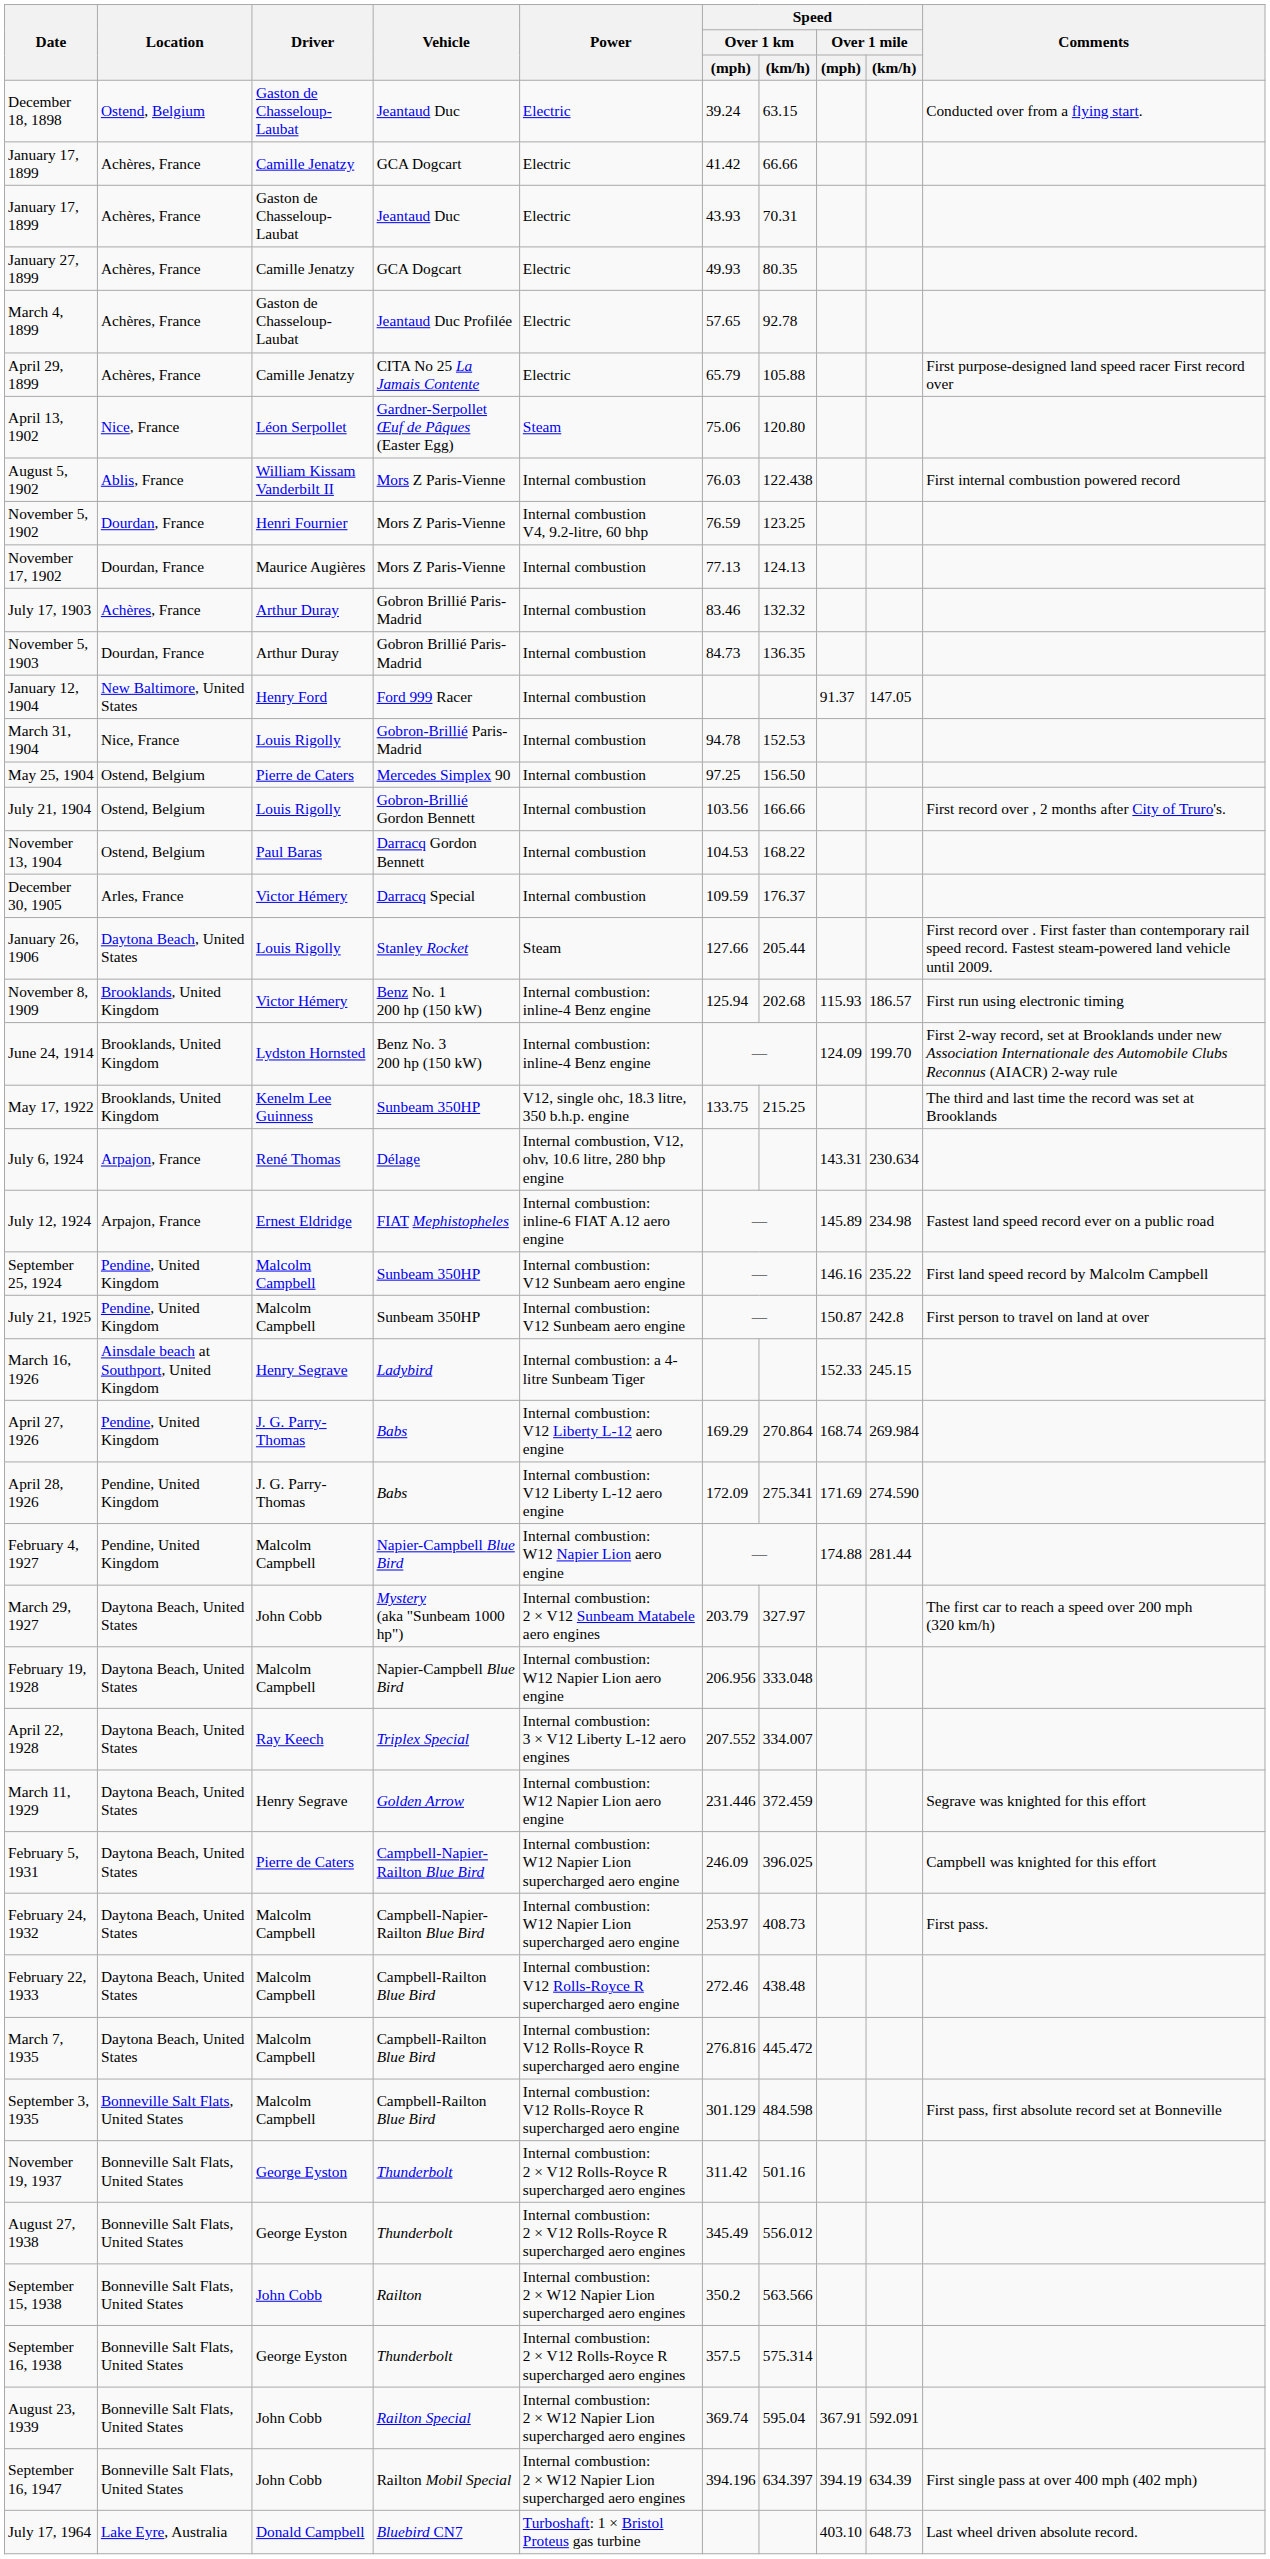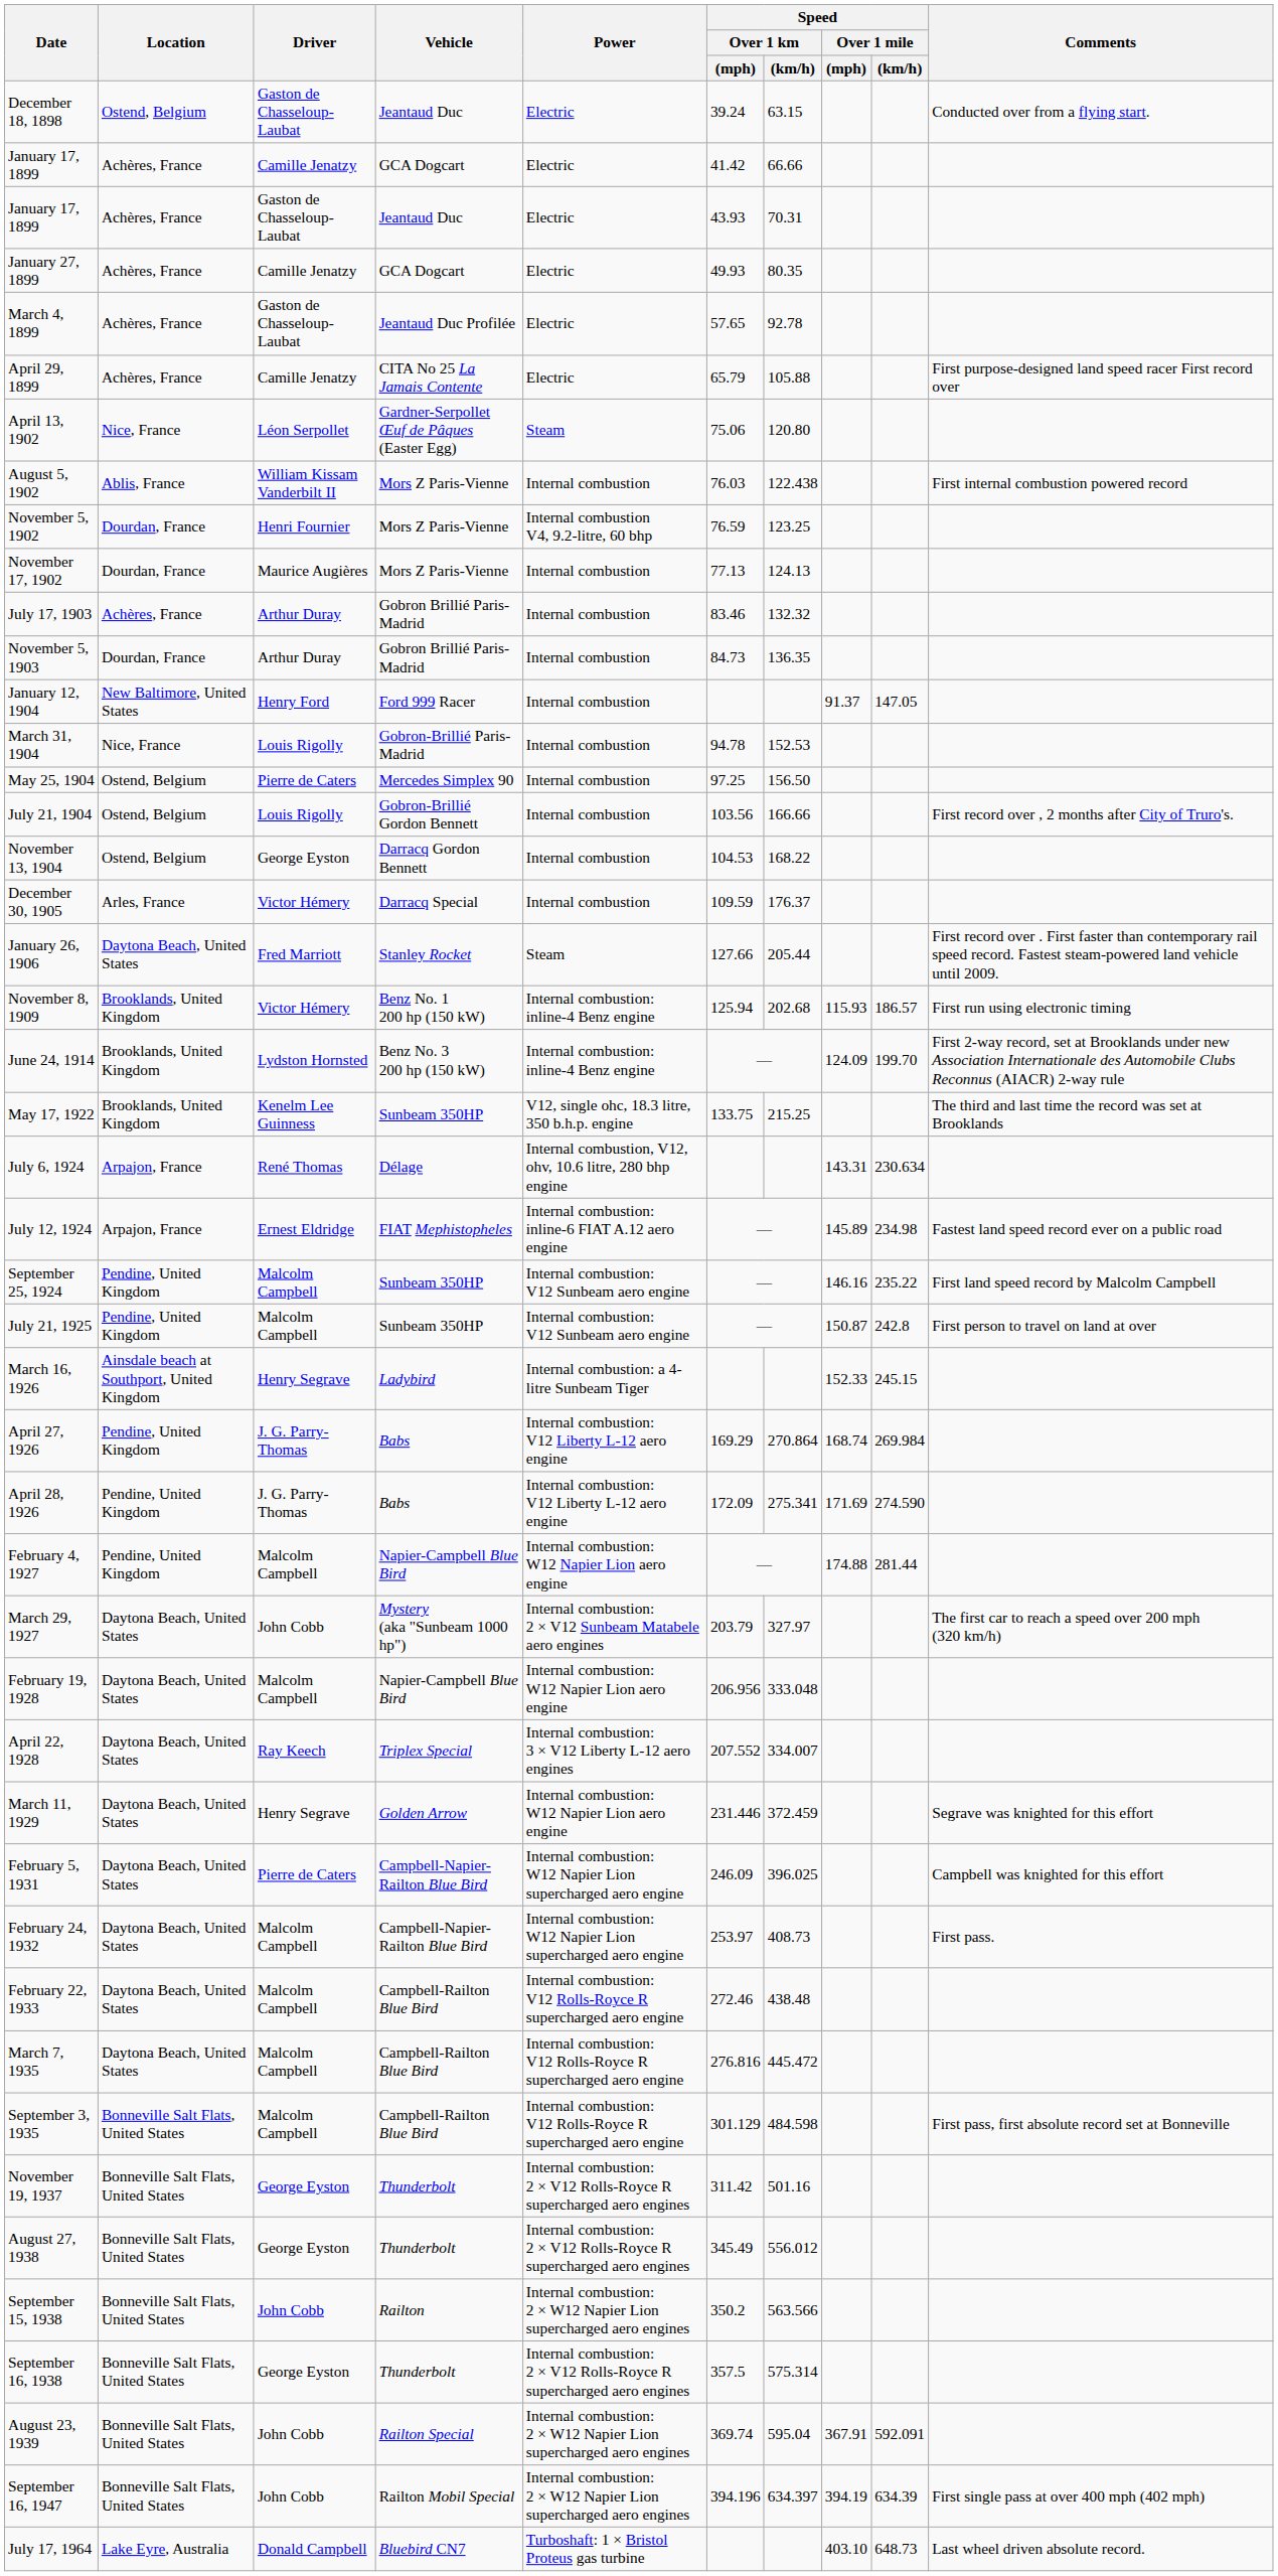November 13, 1904 | Driver: Paul Baras -> George Eyston
January 26, 1906 | Driver: Louis Rigolly -> Fred Marriott
